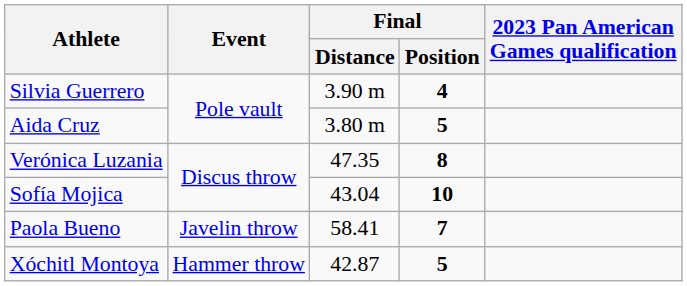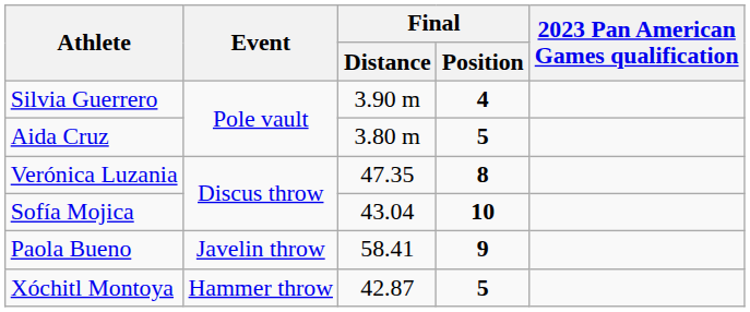Paola Bueno | Final / Position: 7 -> 9
